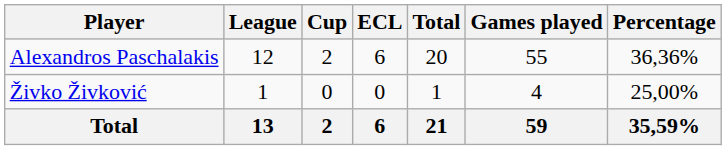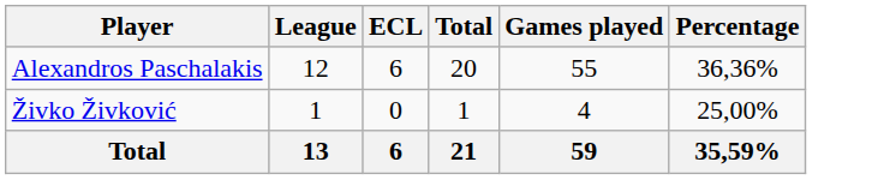- column: Cup | 2 | 0 | 2
